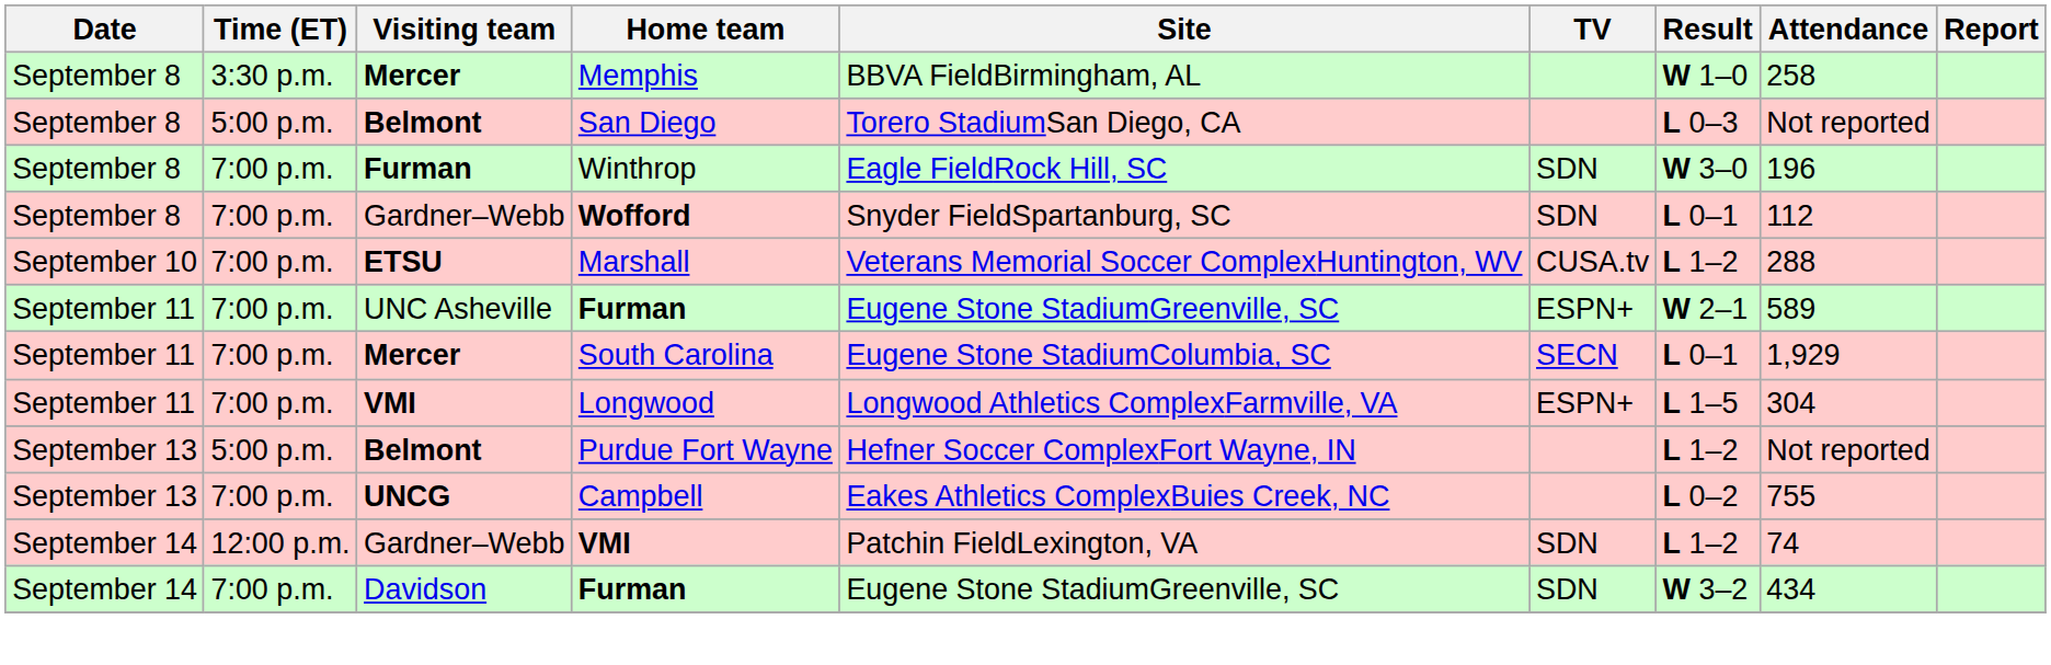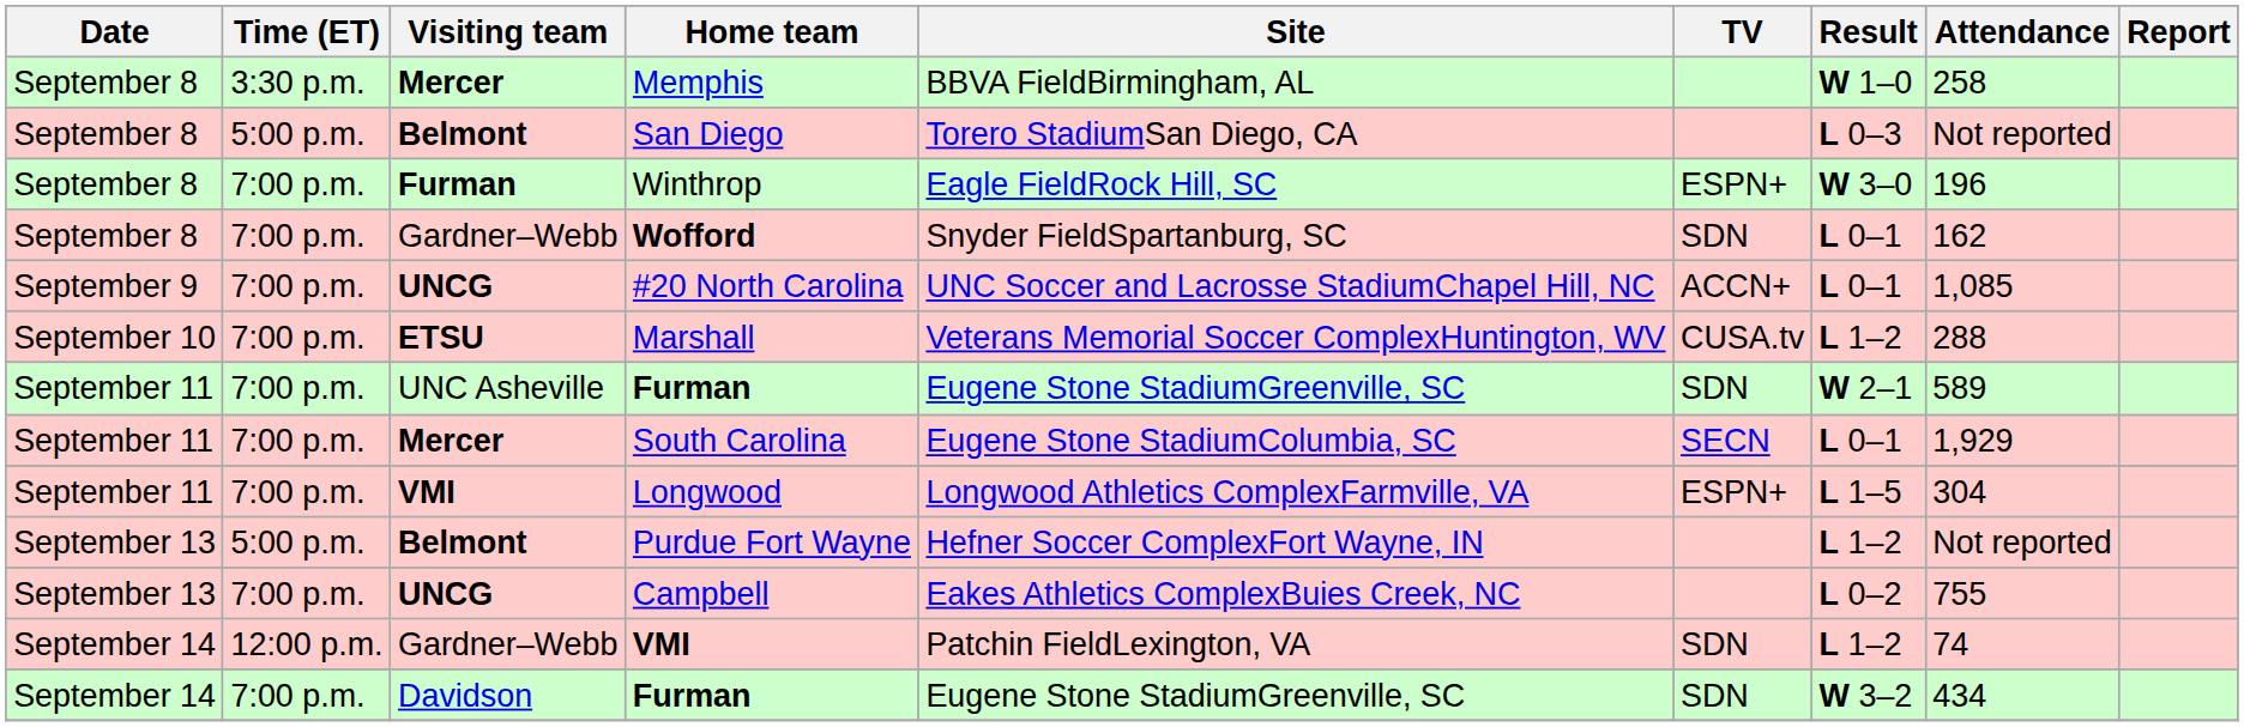Winthrop | TV: SDN -> ESPN+
Wofford | Attendance: 112 -> 162
+ row: September 9 | 7:00 p.m. | UNCG | #20 North Carolina | UNC Soccer and Lacrosse StadiumChapel Hill, NC | ACCN+ | L 0–1 | 1,085
UNC Asheville / Furman | TV: ESPN+ -> SDN
